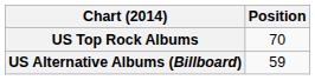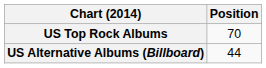US Alternative Albums (Billboard) | Position: 59 -> 44
